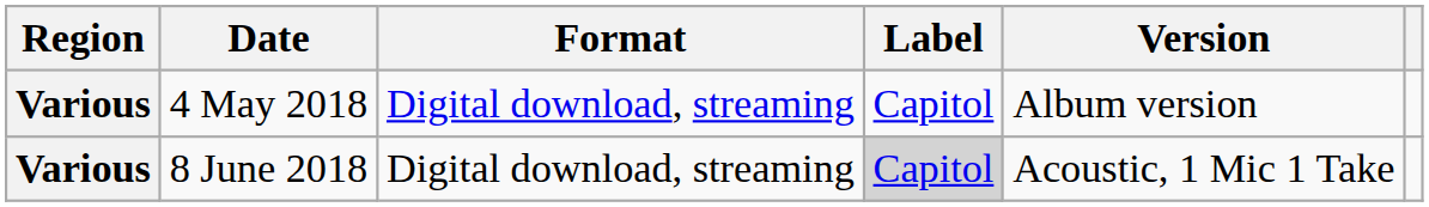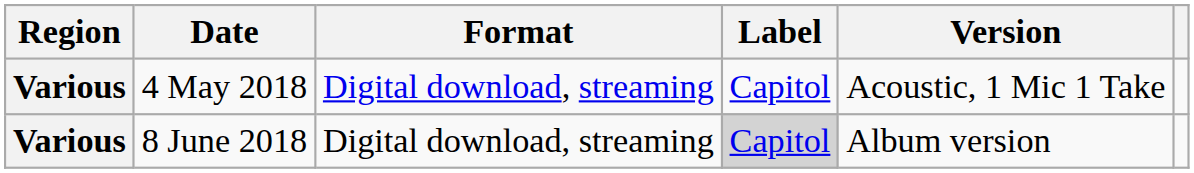4 May 2018 | Version: Album version -> Acoustic, 1 Mic 1 Take
8 June 2018 | Version: Acoustic, 1 Mic 1 Take -> Album version
